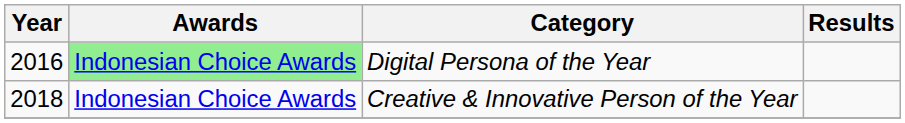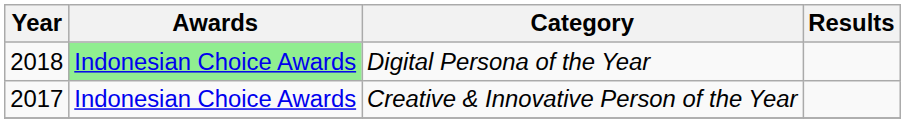Digital Persona of the Year | Year: 2016 -> 2018
Creative & Innovative Person of the Year | Year: 2018 -> 2017
